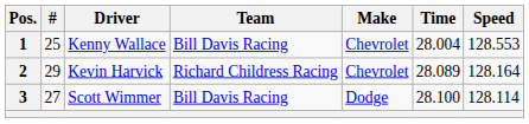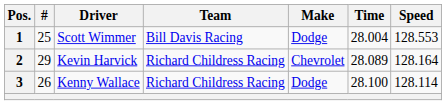1 | Driver: Kenny Wallace -> Scott Wimmer
1 | Make: Chevrolet -> Dodge
3 | #: 27 -> 26
3 | Driver: Scott Wimmer -> Kenny Wallace
3 | Team: Bill Davis Racing -> Richard Childress Racing
